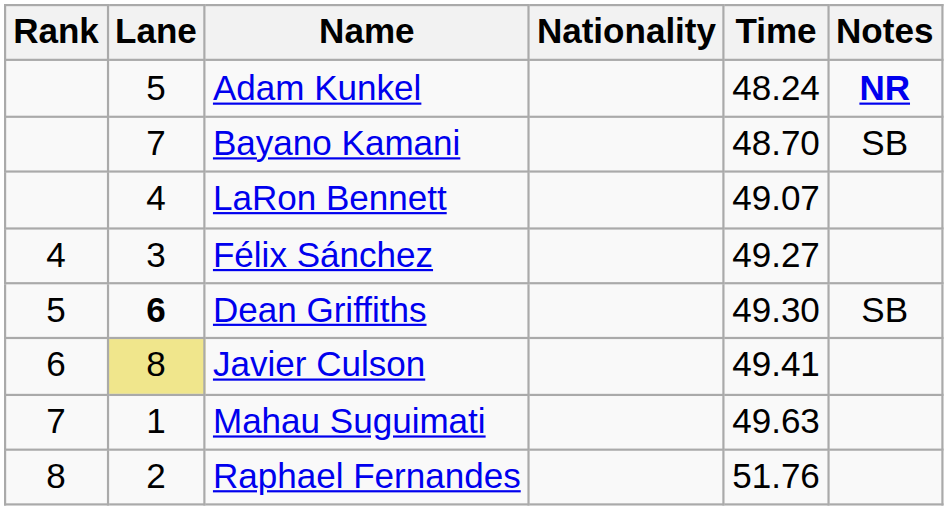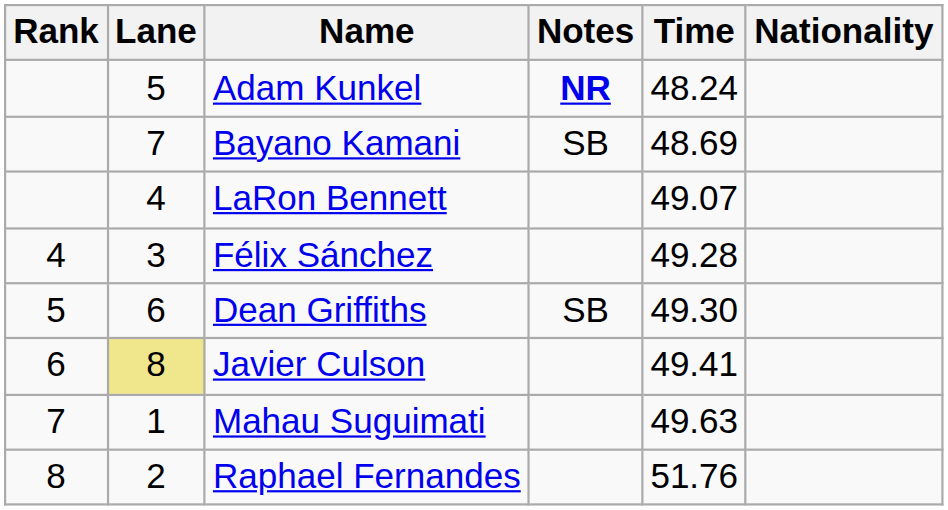columns swapped: Nationality <-> Notes
Bayano Kamani | Time: 48.70 -> 48.69
Félix Sánchez | Time: 49.27 -> 49.28
Dean Griffiths | Lane: bold -> normal
